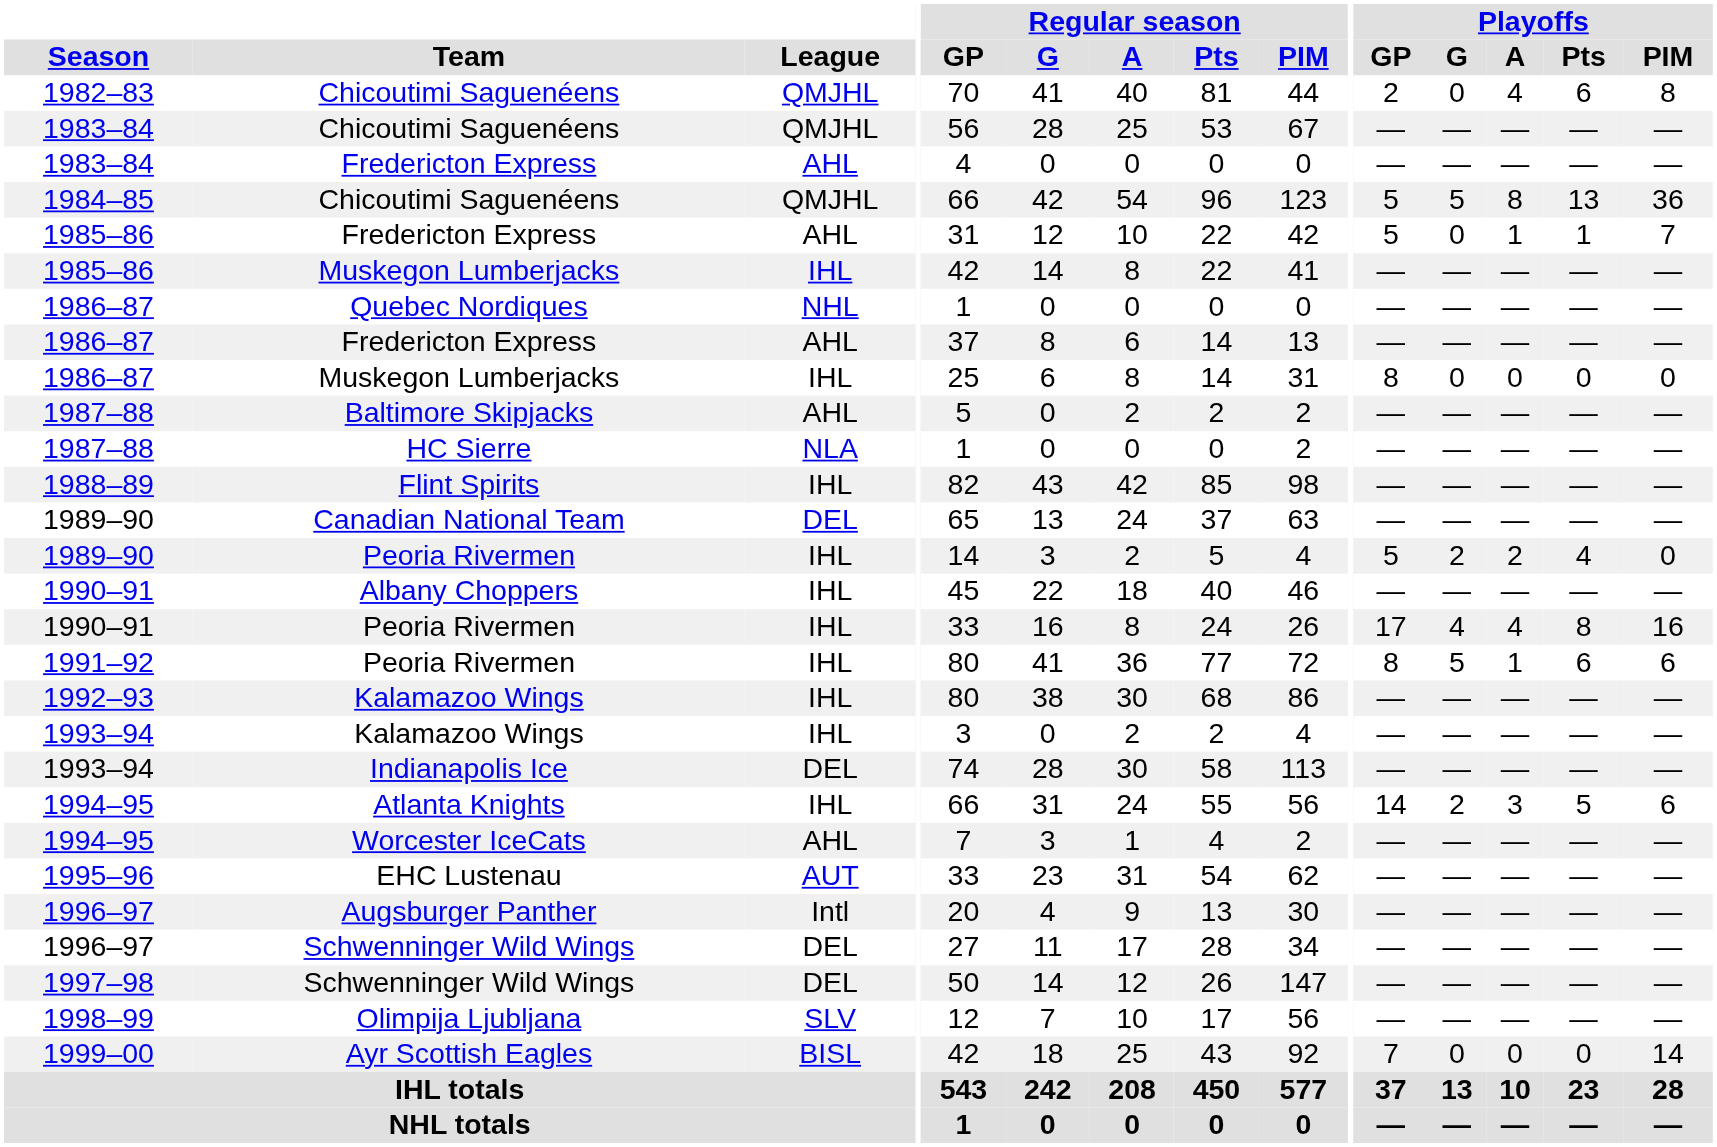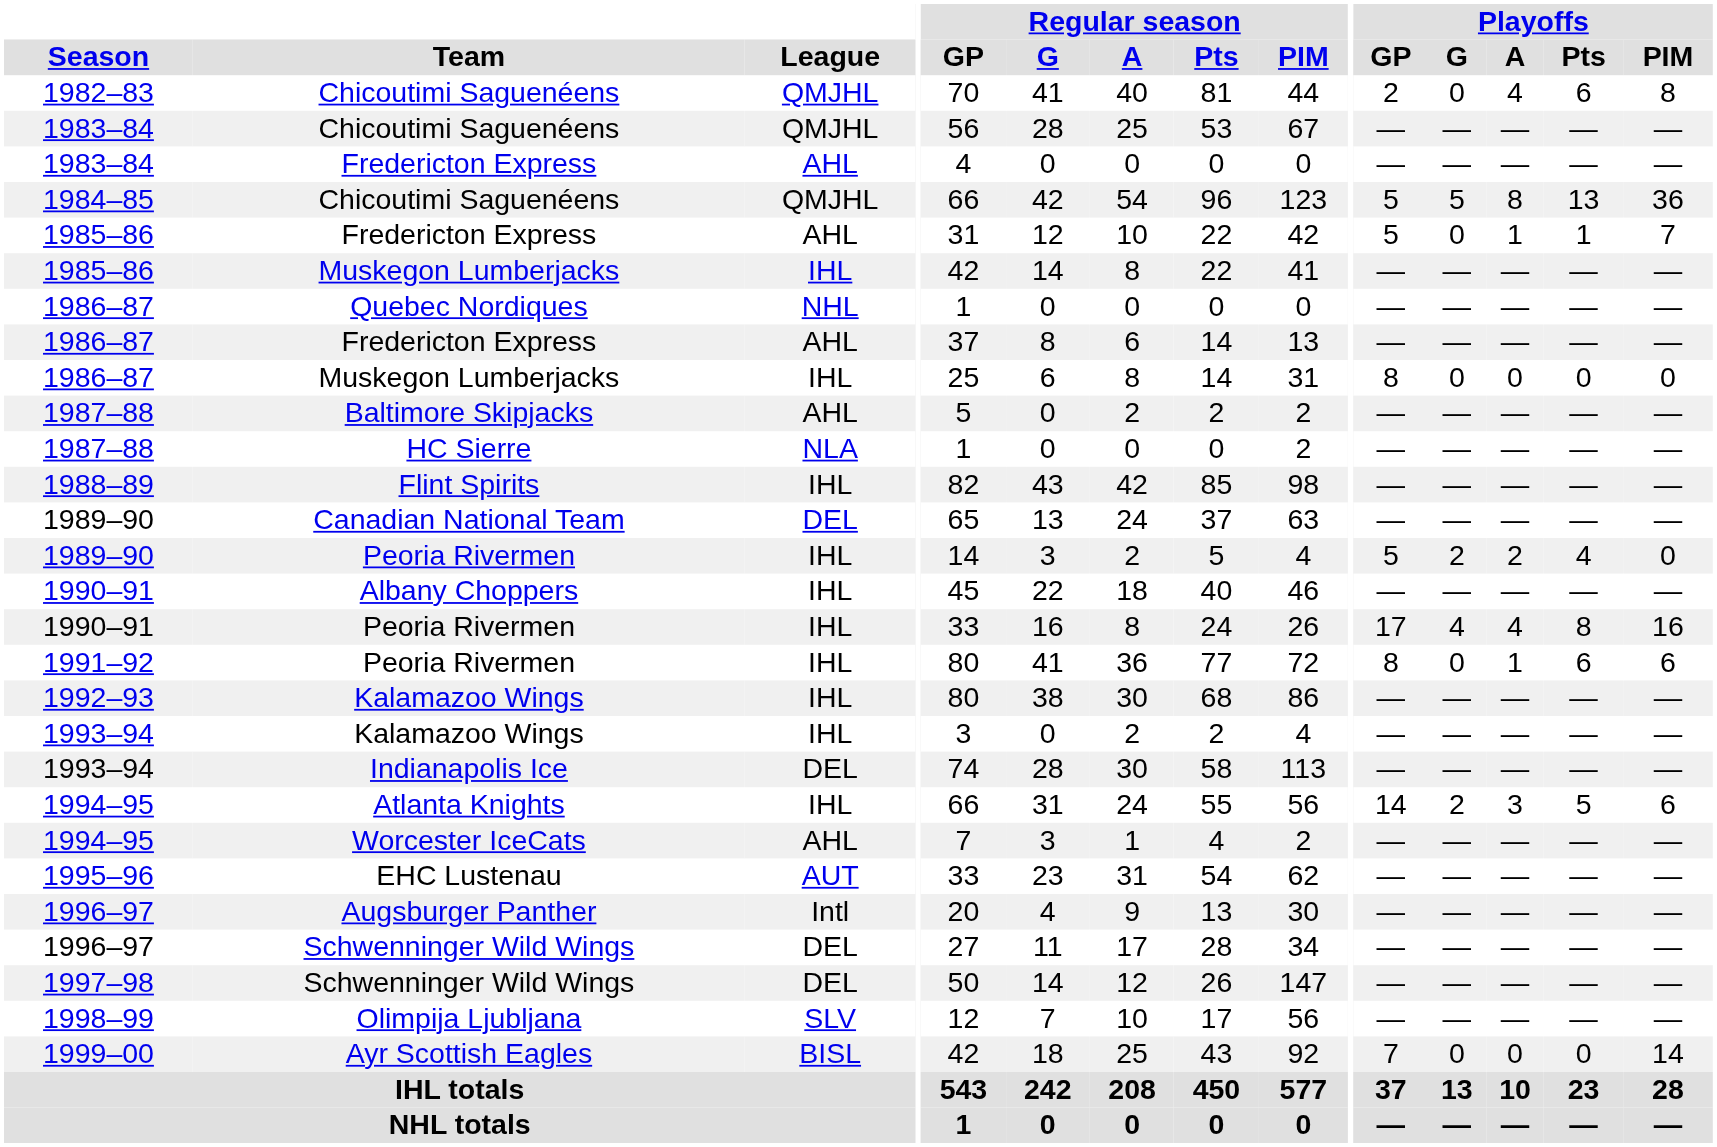1991–92 / Peoria Rivermen | Playoffs / G: 5 -> 0
